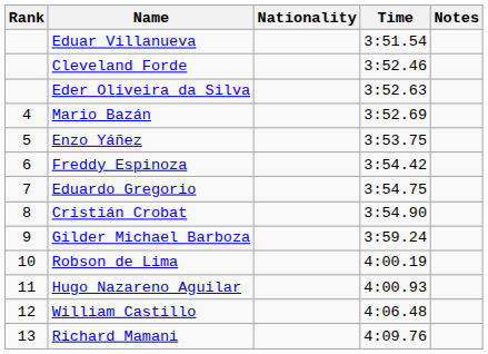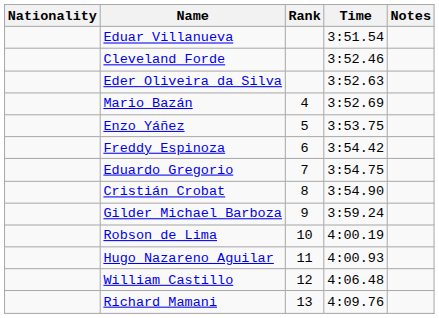columns swapped: Rank <-> Nationality
